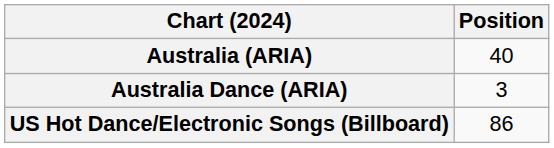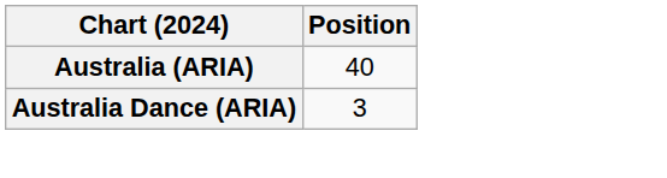- row: US Hot Dance/Electronic Songs (Billboard) | 86
